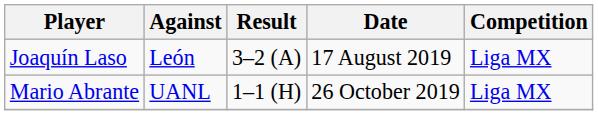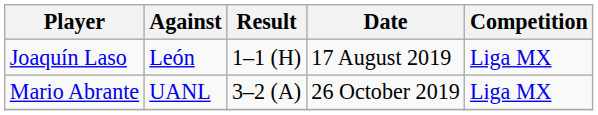Joaquín Laso | Result: 3–2 (A) -> 1–1 (H)
Mario Abrante | Result: 1–1 (H) -> 3–2 (A)
